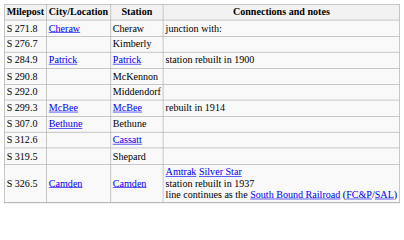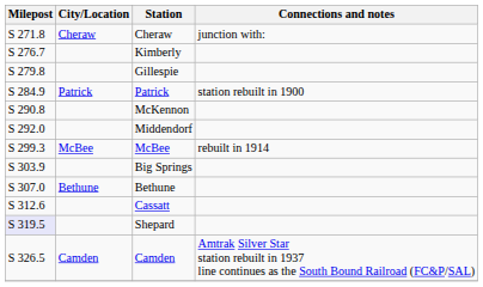+ row: S 279.8 | Gillespie
+ row: S 303.9 | Big Springs
Shepard | Milepost: no background -> lavender background
